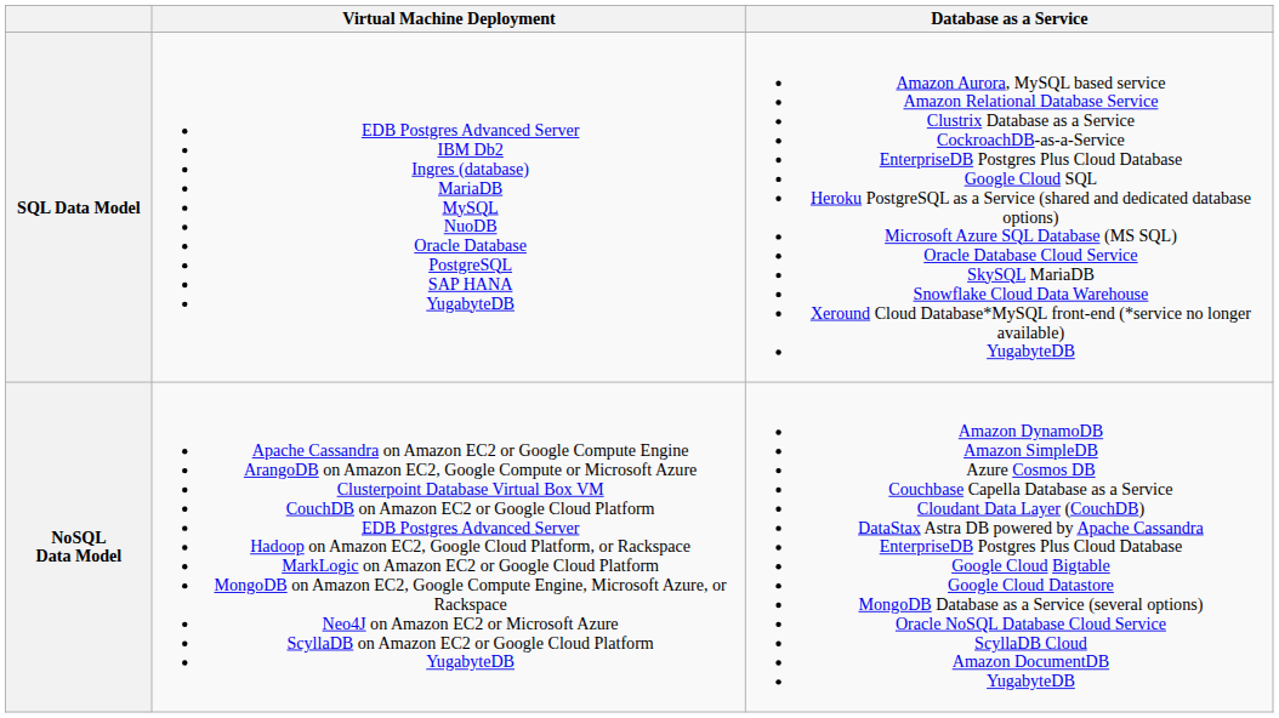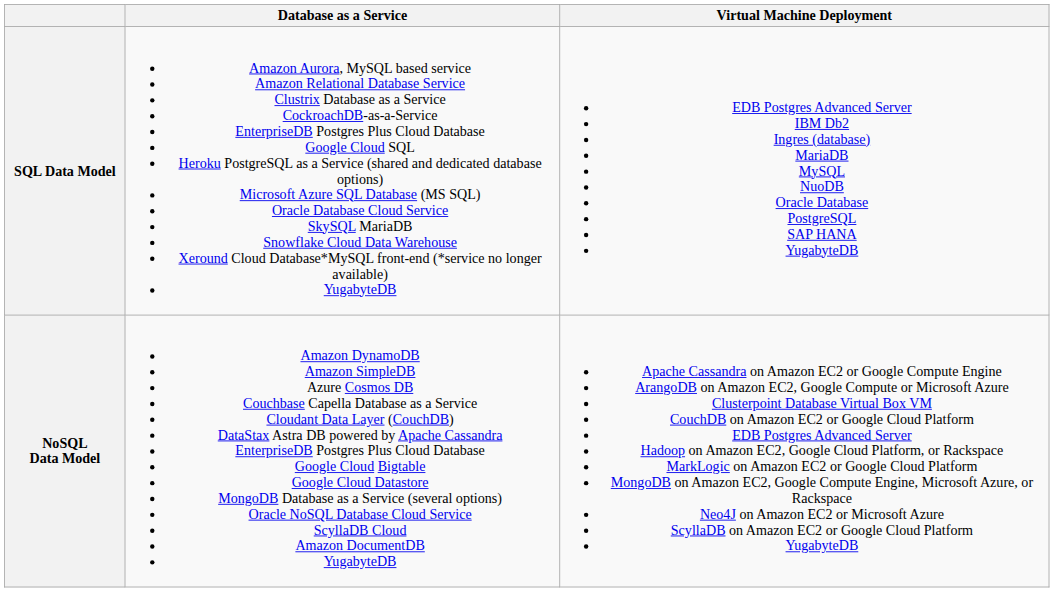columns swapped: Virtual Machine Deployment <-> Database as a Service
